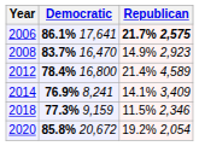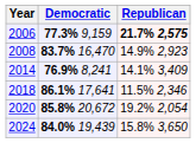2006 | Democratic: 86.1% 17,641 -> 77.3% 9,159
- row: 2012 | 78.4% 16,800 | 21.4% 4,589
2018 | Democratic: 77.3% 9,159 -> 86.1% 17,641
+ row: 2024 | 84.0% 19,439 | 15.8% 3,650
